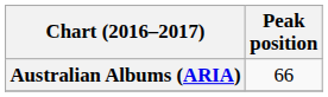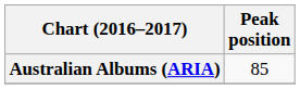Australian Albums (ARIA) | Peak position: 66 -> 85
